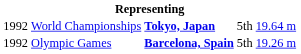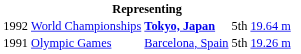Olympic Games | column 1: 1992 -> 1991
Olympic Games | column 3: bold -> normal
